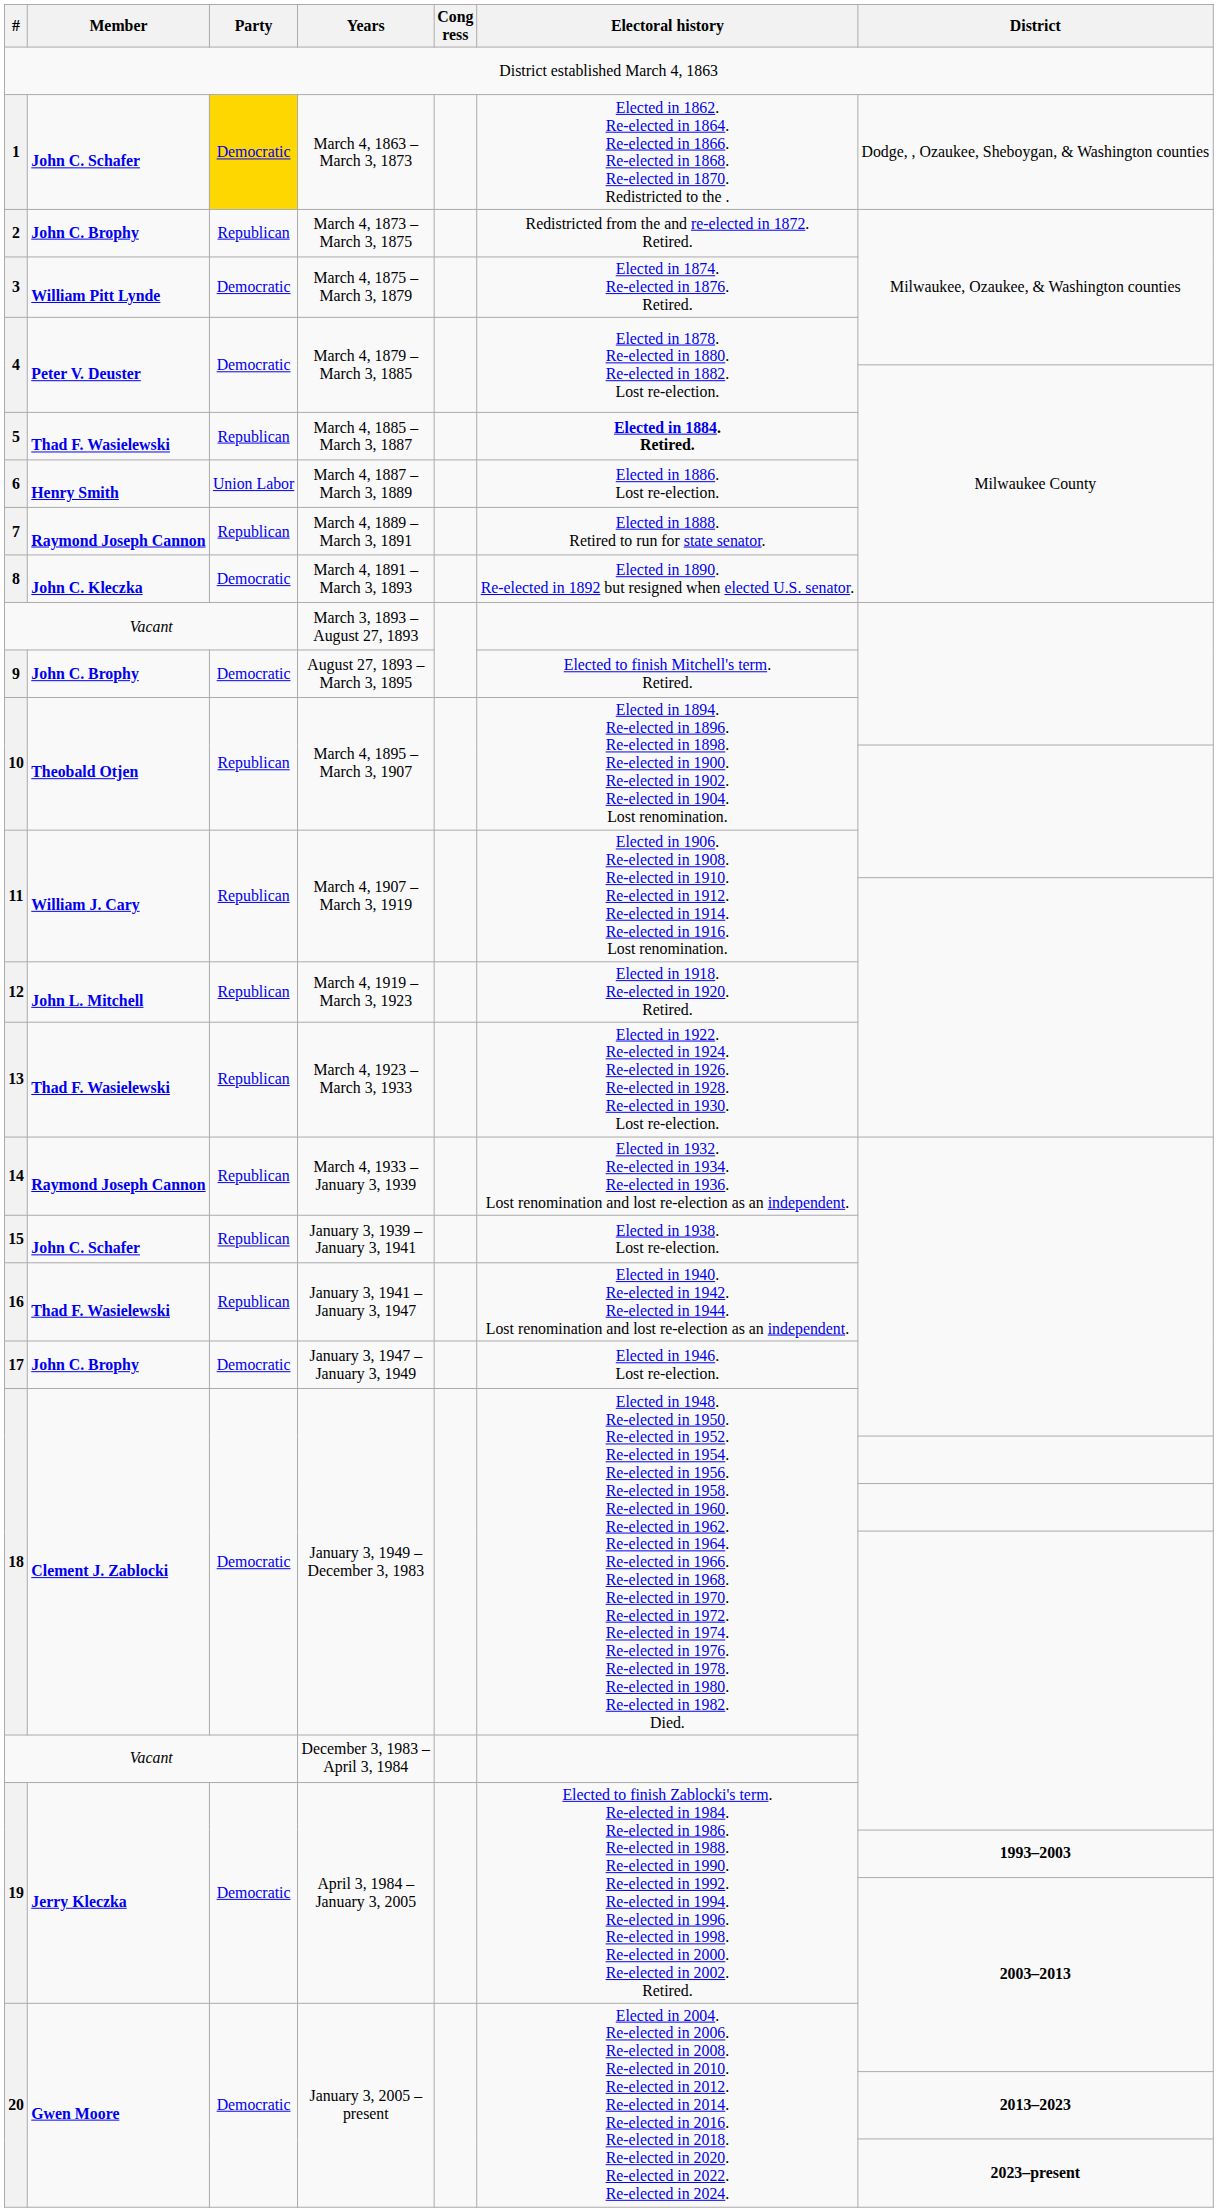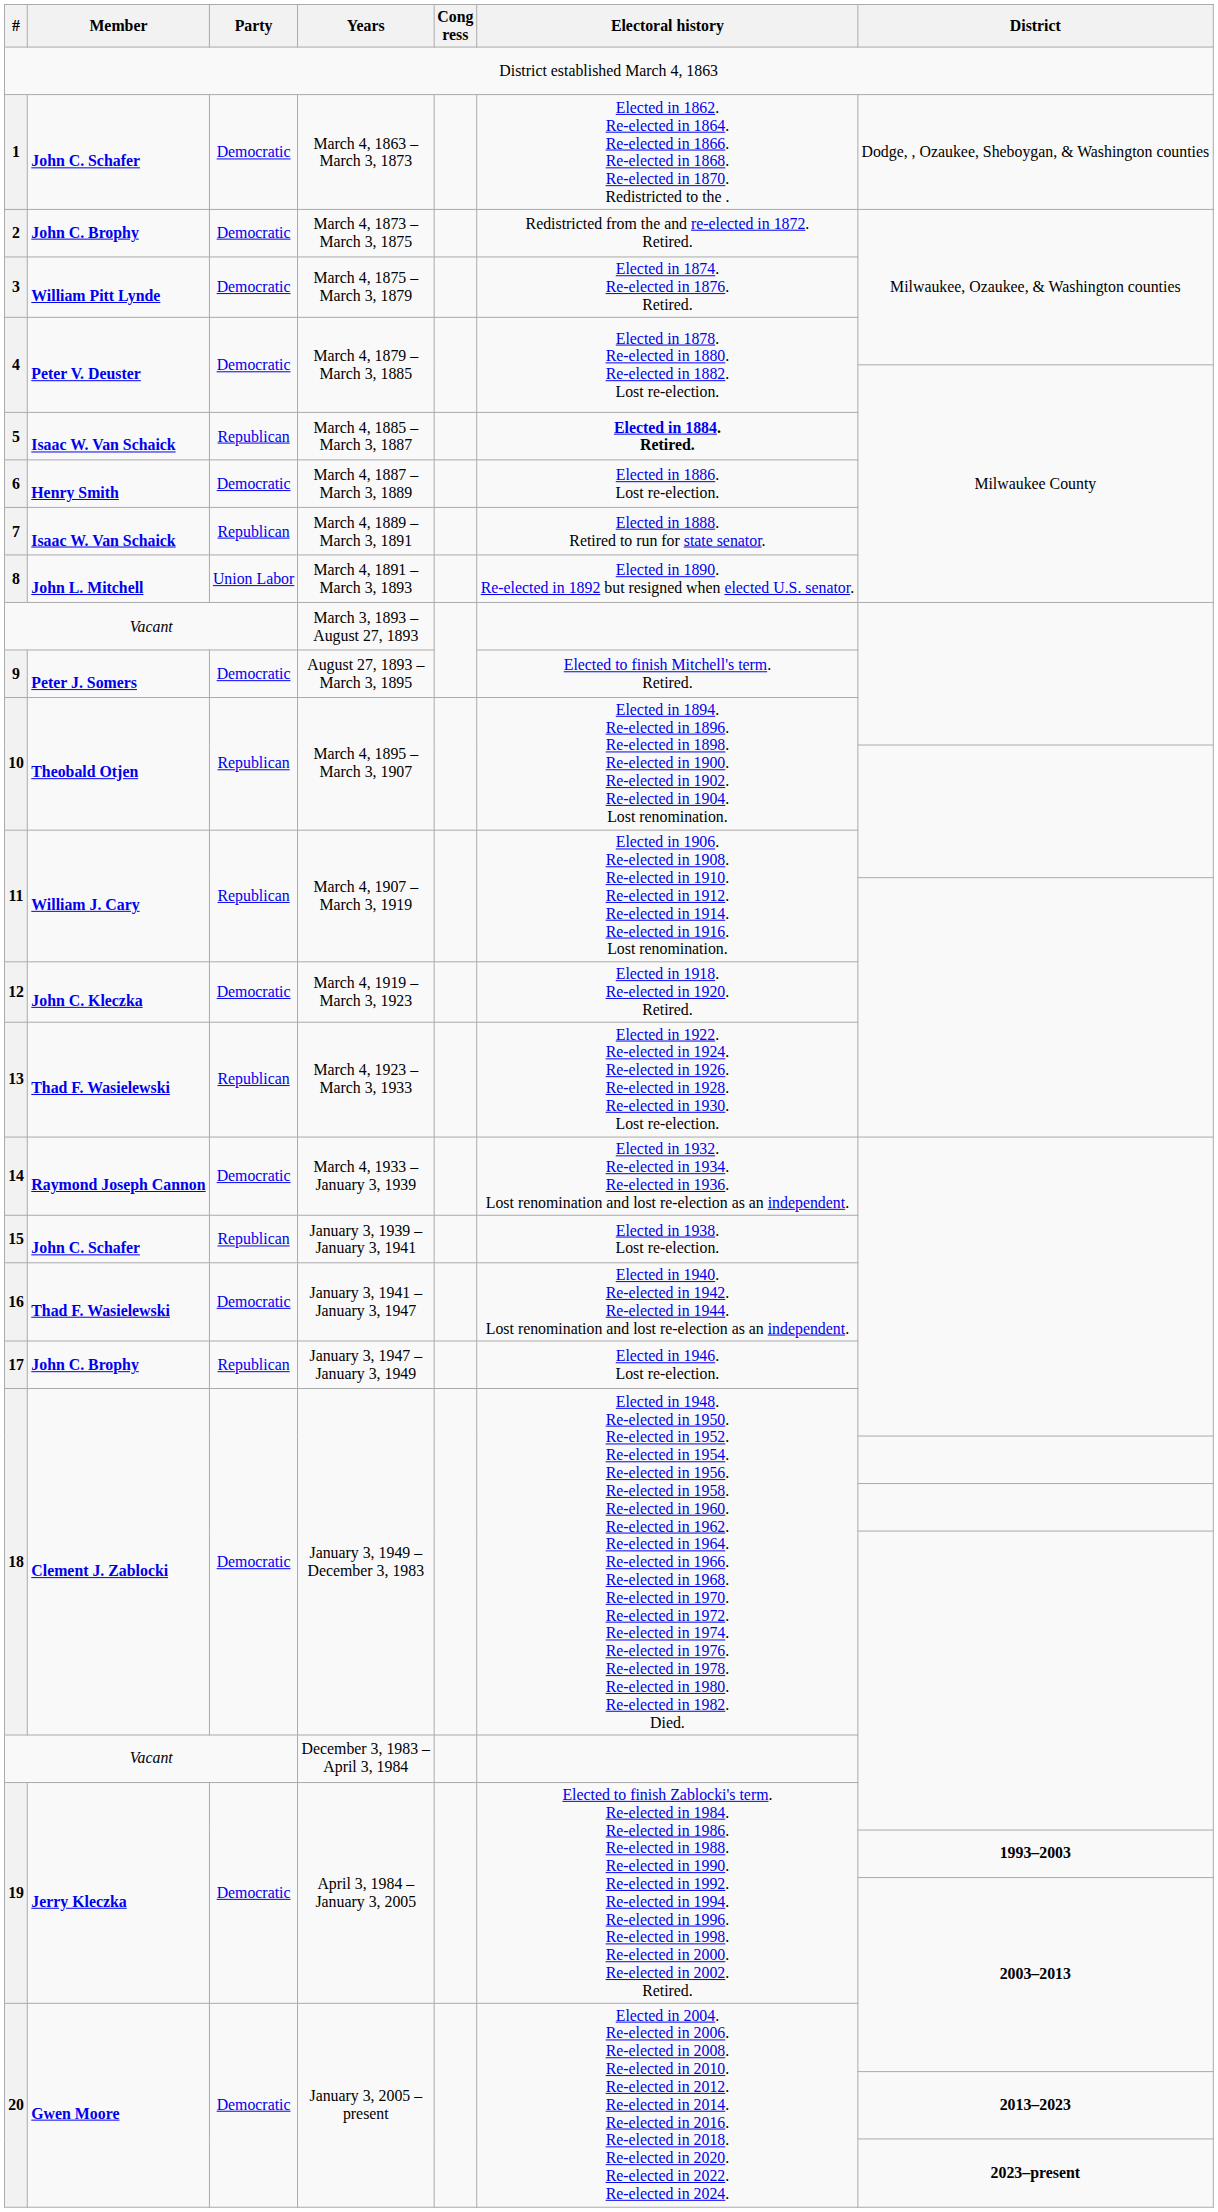March 4, 1863 – March 3, 1873 | Party: gold background -> no background
March 4, 1873 – March 3, 1875 | Party: Republican -> Democratic
March 4, 1885 – March 3, 1887 | Member: Thad F. Wasielewski -> Isaac W. Van Schaick
March 4, 1887 – March 3, 1889 | Party: Union Labor -> Democratic
March 4, 1889 – March 3, 1891 | Member: Raymond Joseph Cannon -> Isaac W. Van Schaick
March 4, 1891 – March 3, 1893 | Member: John C. Kleczka -> John L. Mitchell
March 4, 1891 – March 3, 1893 | Party: Democratic -> Union Labor
August 27, 1893 – March 3, 1895 | Member: John C. Brophy -> Peter J. Somers
March 4, 1919 – March 3, 1923 | Member: John L. Mitchell -> John C. Kleczka
March 4, 1919 – March 3, 1923 | Party: Republican -> Democratic
March 4, 1933 – January 3, 1939 | Party: Republican -> Democratic
January 3, 1941 – January 3, 1947 | Party: Republican -> Democratic
January 3, 1947 – January 3, 1949 | Party: Democratic -> Republican
